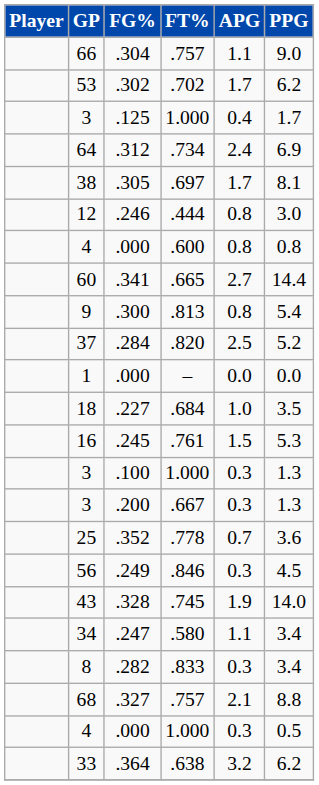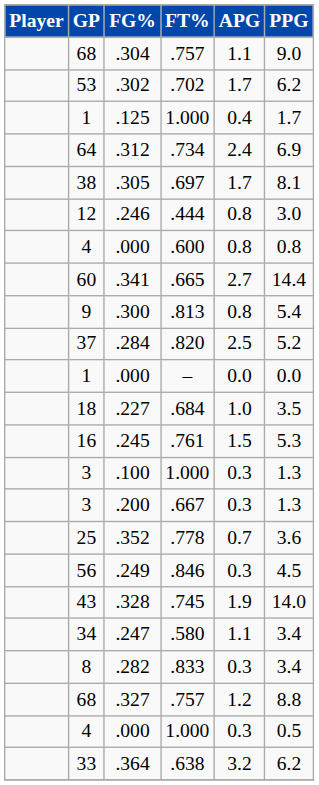.304 | GP: 66 -> 68
.125 | GP: 3 -> 1
.327 | APG: 2.1 -> 1.2
